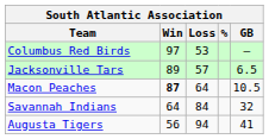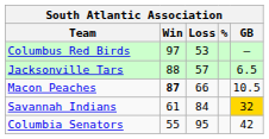Jacksonville Tars | Win: 89 -> 88
Macon Peaches | Loss: 64 -> 66
Savannah Indians | Win: 64 -> 61
Savannah Indians | GB: no background -> gold background
- row: Augusta Tigers | 56 | 94 | 41
+ row: Columbia Senators | 55 | 95 | 42
